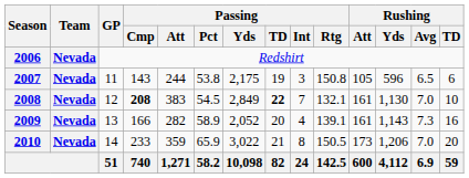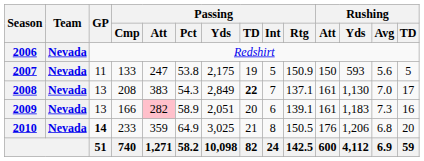2007 | Passing / Cmp: 143 -> 133
2007 | Passing / Att: 244 -> 247
2007 | Passing / Int: 3 -> 5
2007 | Passing / Rtg: 150.8 -> 150.9
2007 | Rushing / Att: 105 -> 150
2007 | Rushing / Yds: 596 -> 593
2007 | Rushing / Avg: 6.5 -> 5.6
2007 | Rushing / TD: 6 -> 5
2008 | GP: 12 -> 13
2008 | Passing / Cmp: bold -> normal
2008 | Passing / Pct: 54.5 -> 54.3
2008 | Passing / Rtg: 132.1 -> 137.1
2008 | Rushing / TD: 10 -> 17
2009 | Passing / Att: no background -> pink background
2009 | Passing / Yds: 2,052 -> 2,051
2009 | Passing / Int: 4 -> 6
2009 | Rushing / Yds: 1,143 -> 1,183
2010 | GP: normal -> bold
2010 | Passing / Pct: 65.9 -> 64.9
2010 | Passing / Yds: 3,022 -> 3,025
2010 | Rushing / Att: 173 -> 176
2010 | Rushing / Avg: 7.0 -> 6.8
